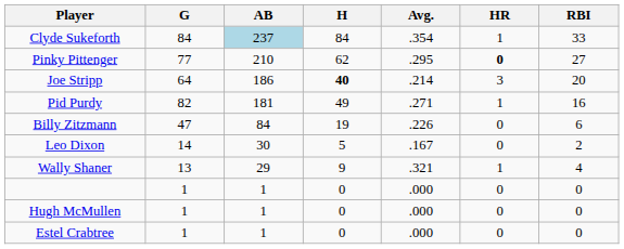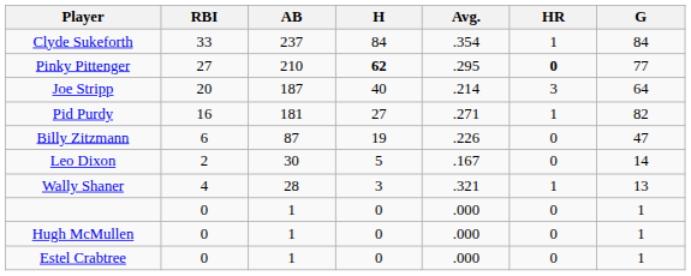columns swapped: G <-> RBI
Clyde Sukeforth | AB: lightblue background -> no background
Pinky Pittenger | H: normal -> bold
Joe Stripp | AB: 186 -> 187
Joe Stripp | H: bold -> normal
Pid Purdy | H: 49 -> 27
Billy Zitzmann | AB: 84 -> 87
Wally Shaner | AB: 29 -> 28
Wally Shaner | H: 9 -> 3
